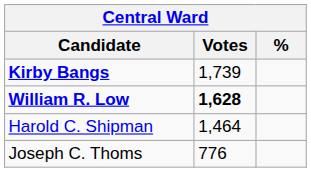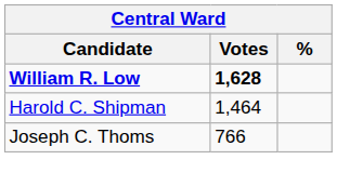- row: Kirby Bangs | 1,739
Joseph C. Thoms | Votes: 776 -> 766
